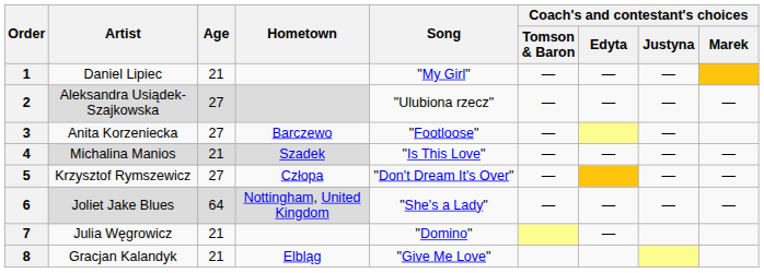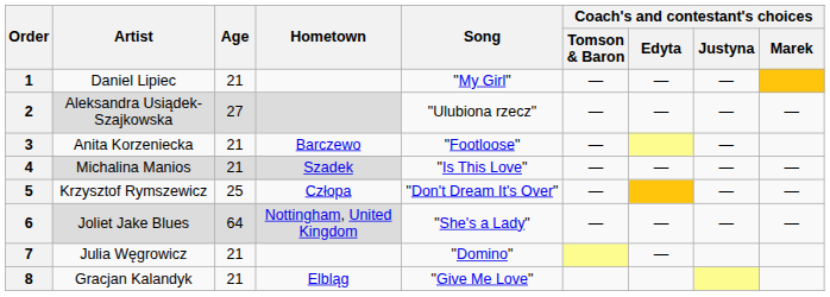3 | Age: 27 -> 21
5 | Age: 27 -> 25
